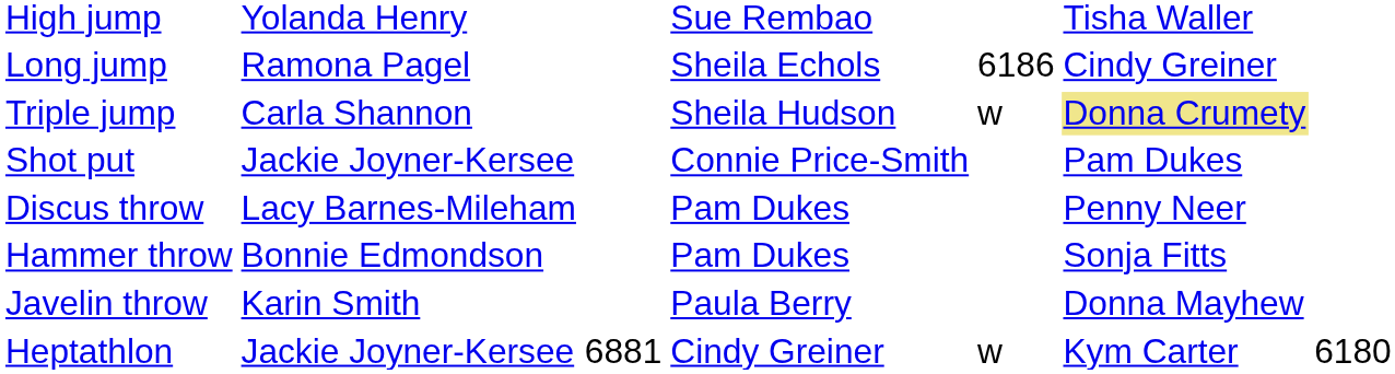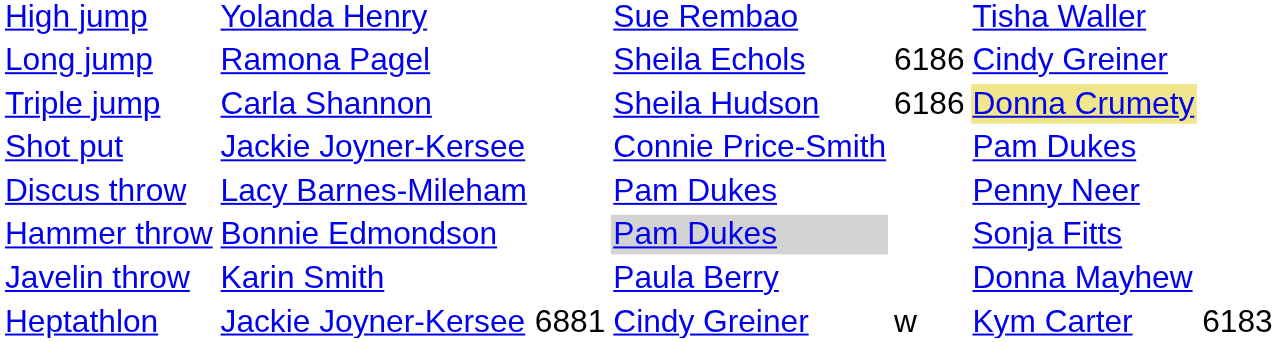Triple jump | column 5: w -> 6186
Hammer throw | column 4: no background -> lightgrey background
Heptathlon | column 7: 6180 -> 6183
